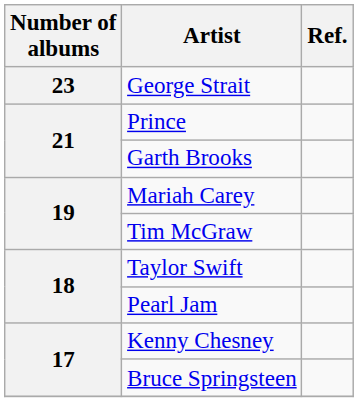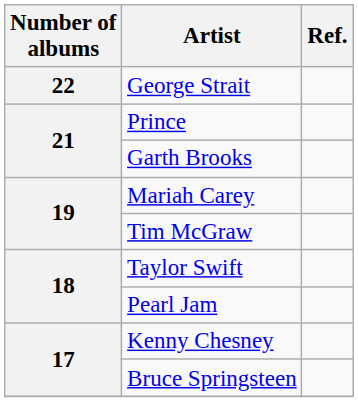George Strait | Number of albums: 23 -> 22
